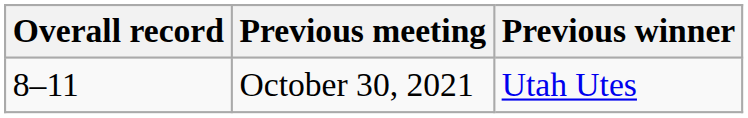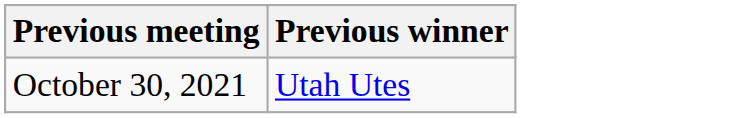- column: Overall record | 8–11
